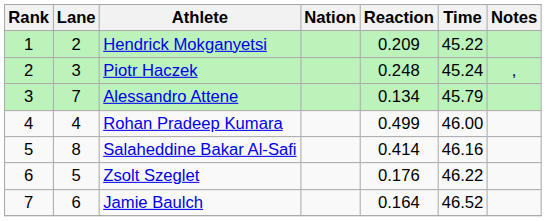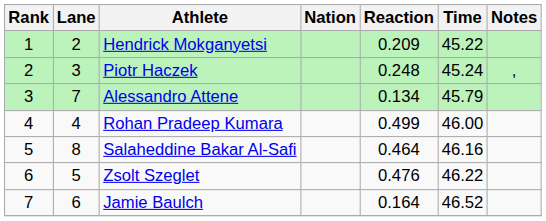Salaheddine Bakar Al-Safi | Reaction: 0.414 -> 0.464
Zsolt Szeglet | Reaction: 0.176 -> 0.476
